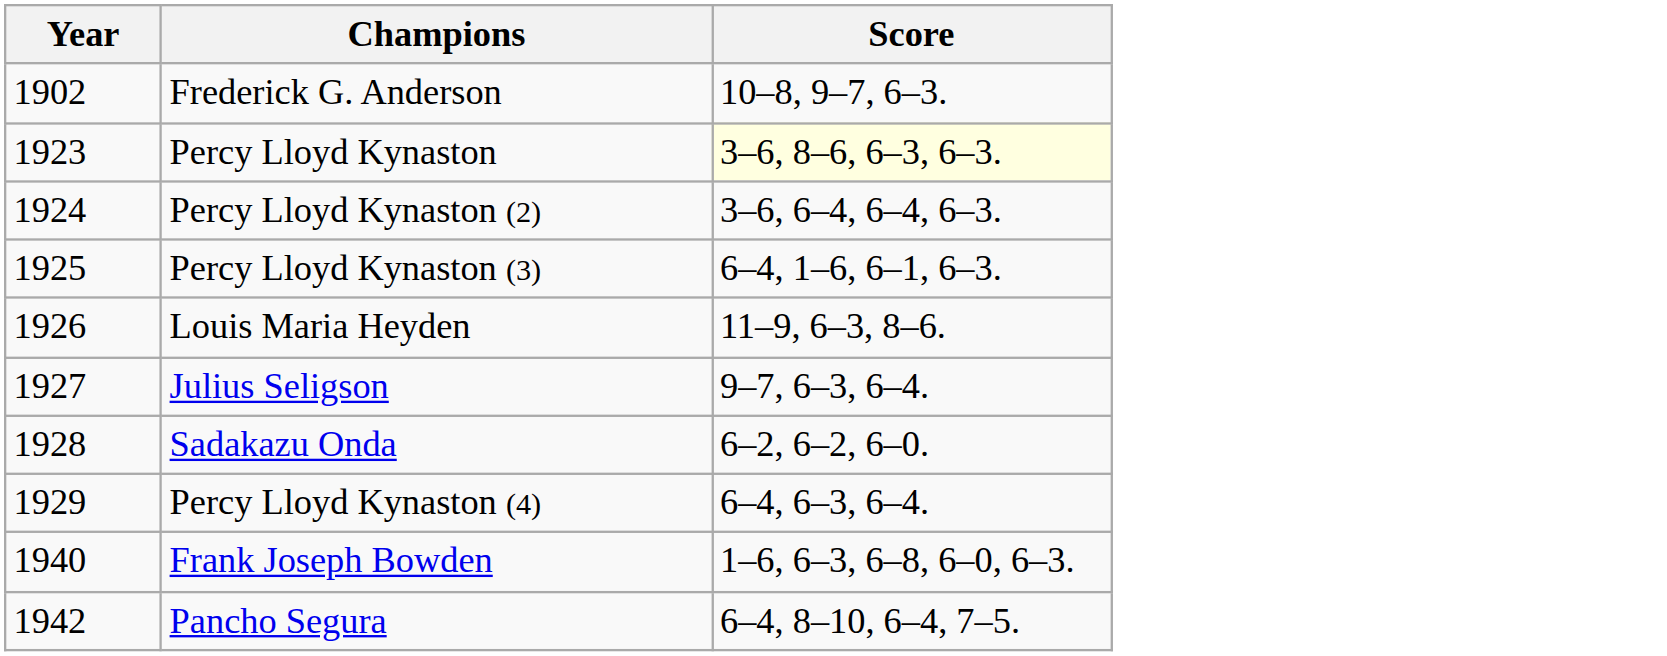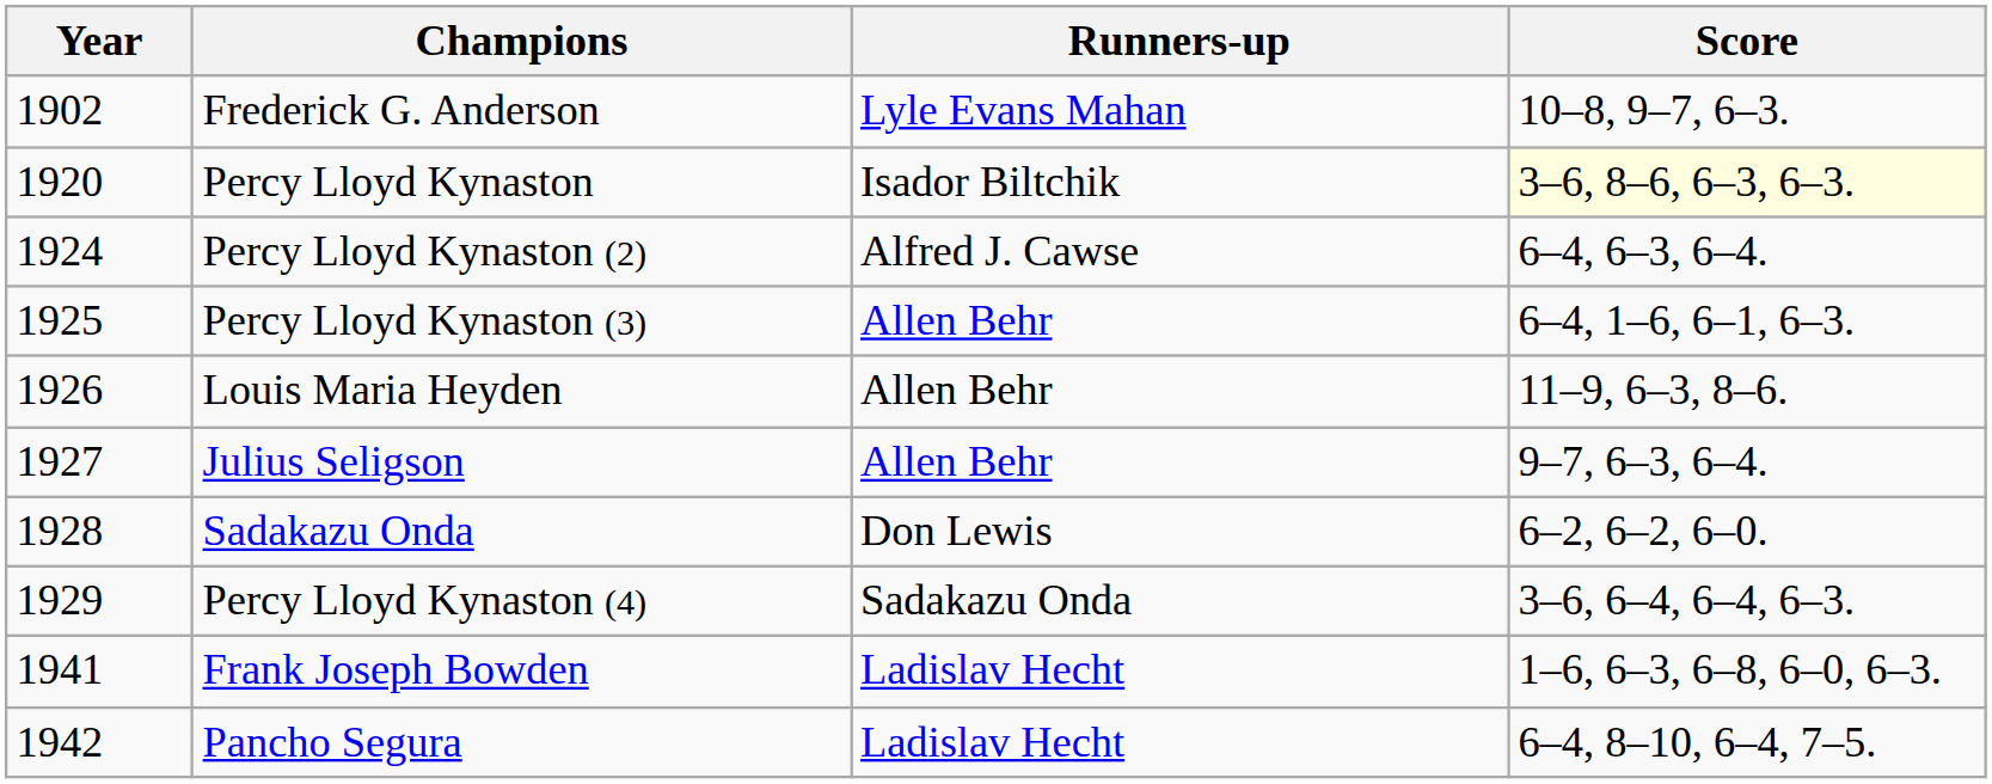+ column: Runners-up | Lyle Evans Mahan | Isador Biltchik | Alfred J. Cawse | Allen Behr | Allen Behr | Allen Behr | Don Lewis | Sadakazu Onda | Ladislav Hecht | Ladislav Hecht
Percy Lloyd Kynaston | Year: 1923 -> 1920
Percy Lloyd Kynaston (2) | Score: 3–6, 6–4, 6–4, 6–3. -> 6–4, 6–3, 6–4.
Percy Lloyd Kynaston (4) | Score: 6–4, 6–3, 6–4. -> 3–6, 6–4, 6–4, 6–3.
Frank Joseph Bowden | Year: 1940 -> 1941
